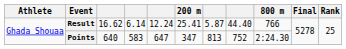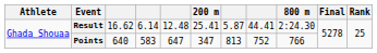Result | column 5: 12.24 -> 12.48
Result | column 8: 44.40 -> 44.41
Result | 800 m: 766 -> 2:24.30
Points | 800 m: 2:24.30 -> 766
